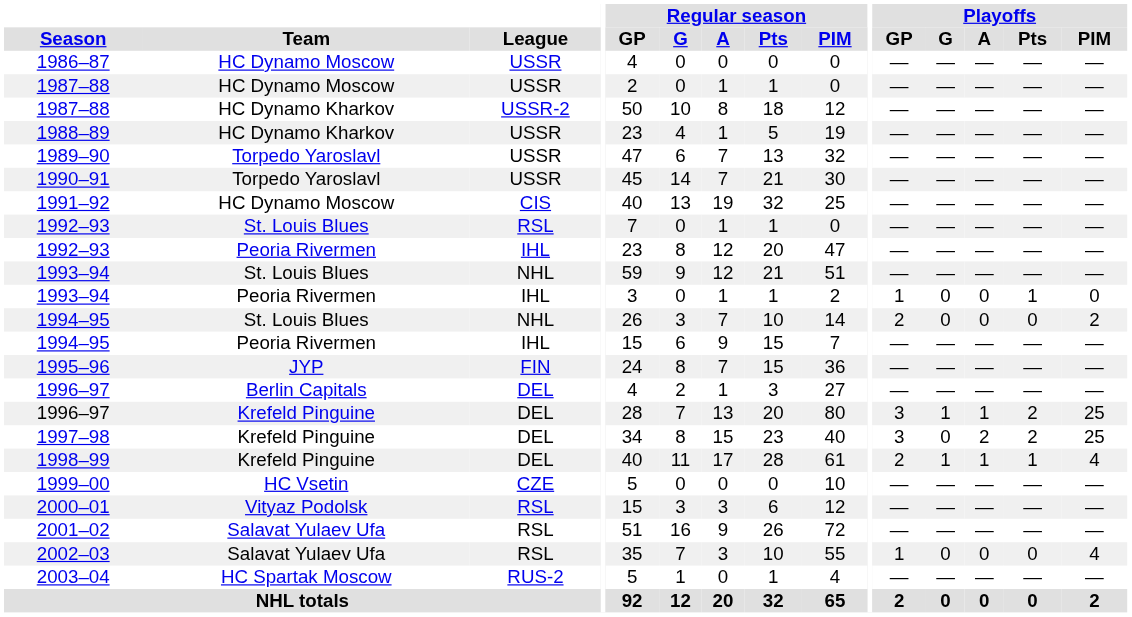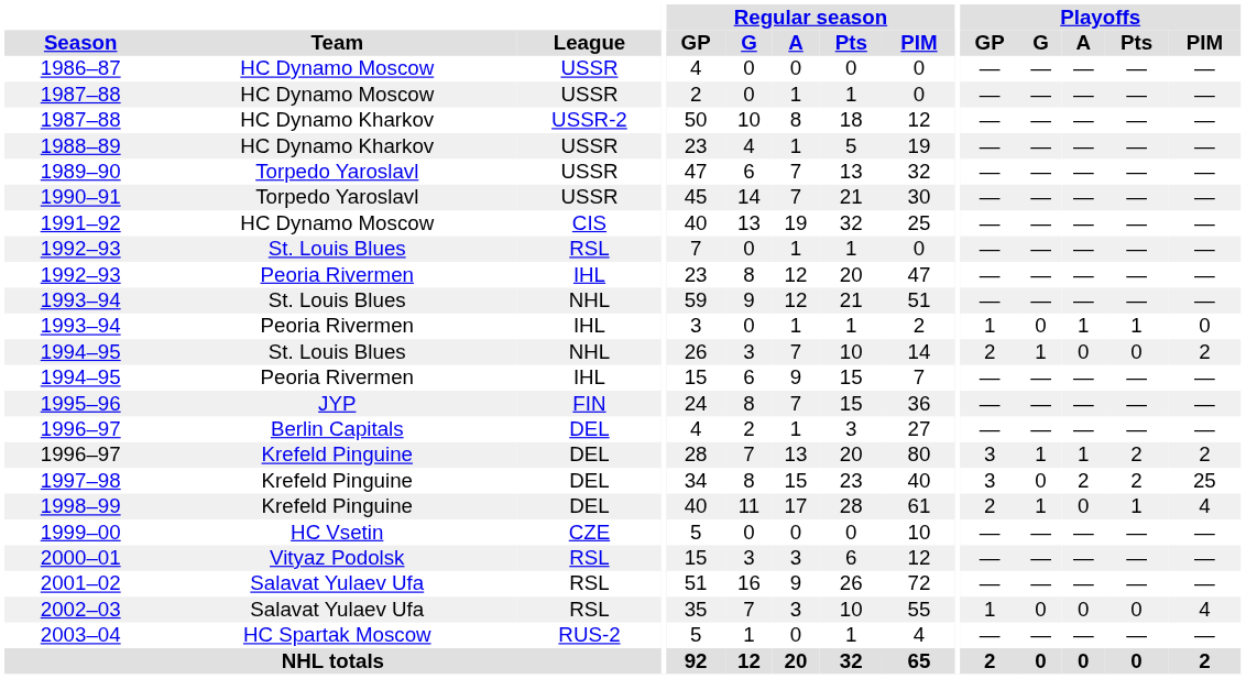1993–94 / Peoria Rivermen | Playoffs / A: 0 -> 1
1994–95 / St. Louis Blues | Playoffs / G: 0 -> 1
1996–97 / Krefeld Pinguine | Playoffs / PIM: 25 -> 2
1998–99 | Playoffs / A: 1 -> 0
